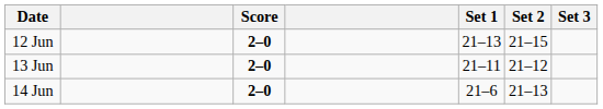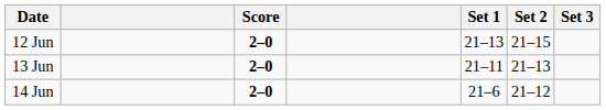13 Jun | Set 2: 21–12 -> 21–13
14 Jun | Set 2: 21–13 -> 21–12
